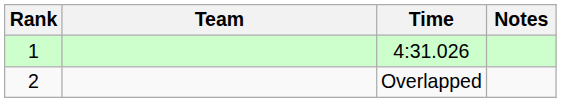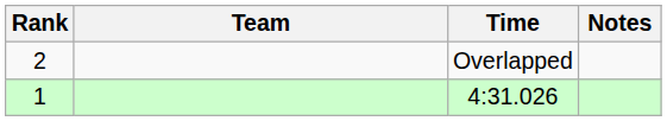rows swapped: 4:31.026 <-> Overlapped
